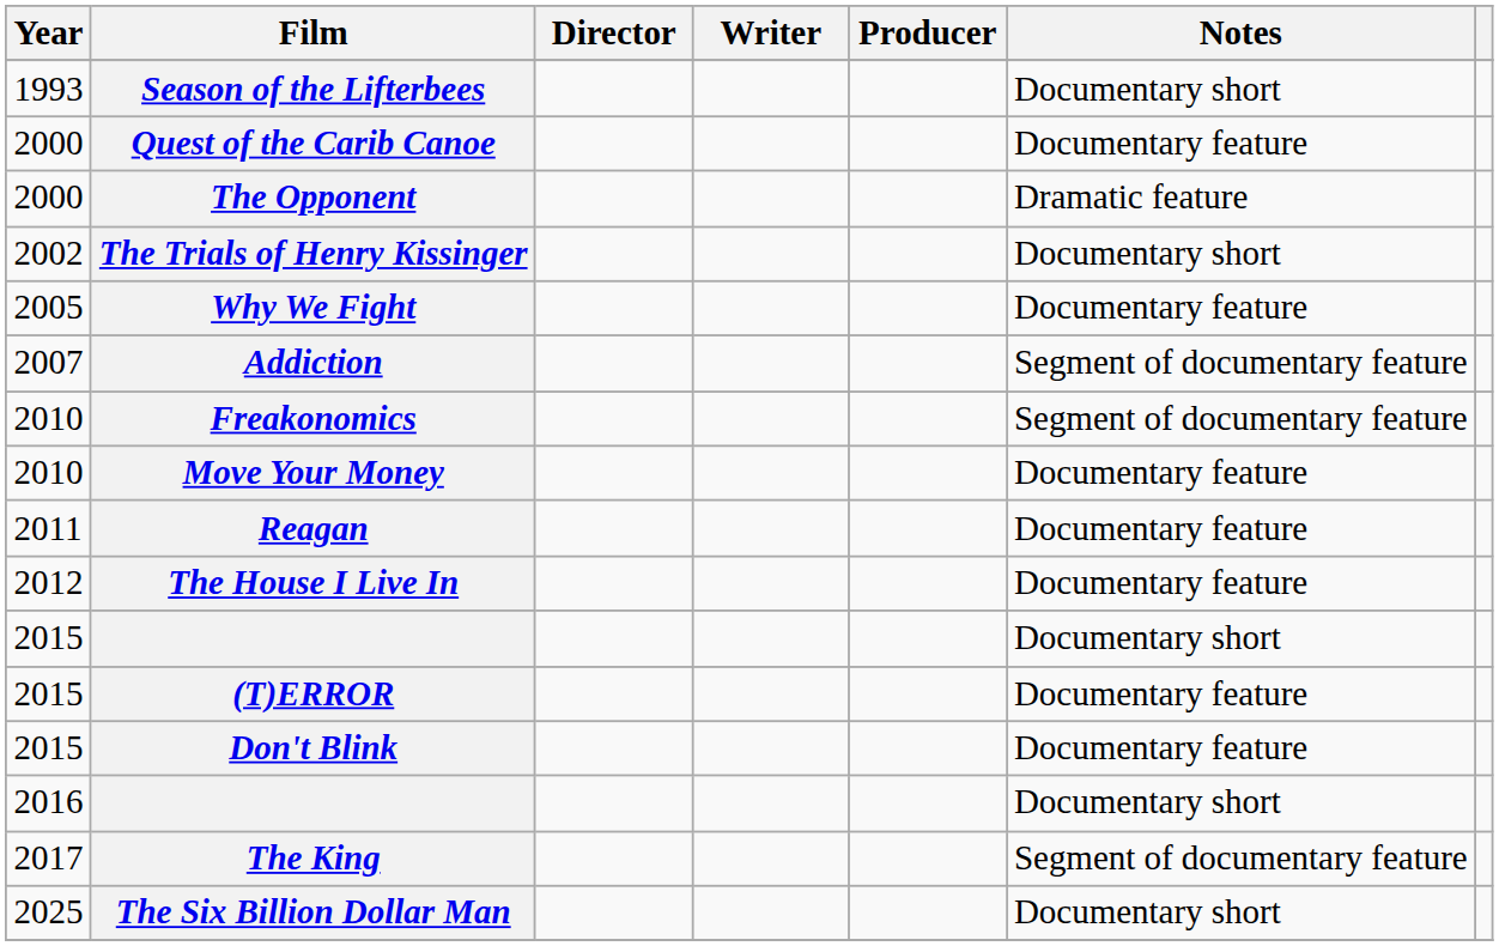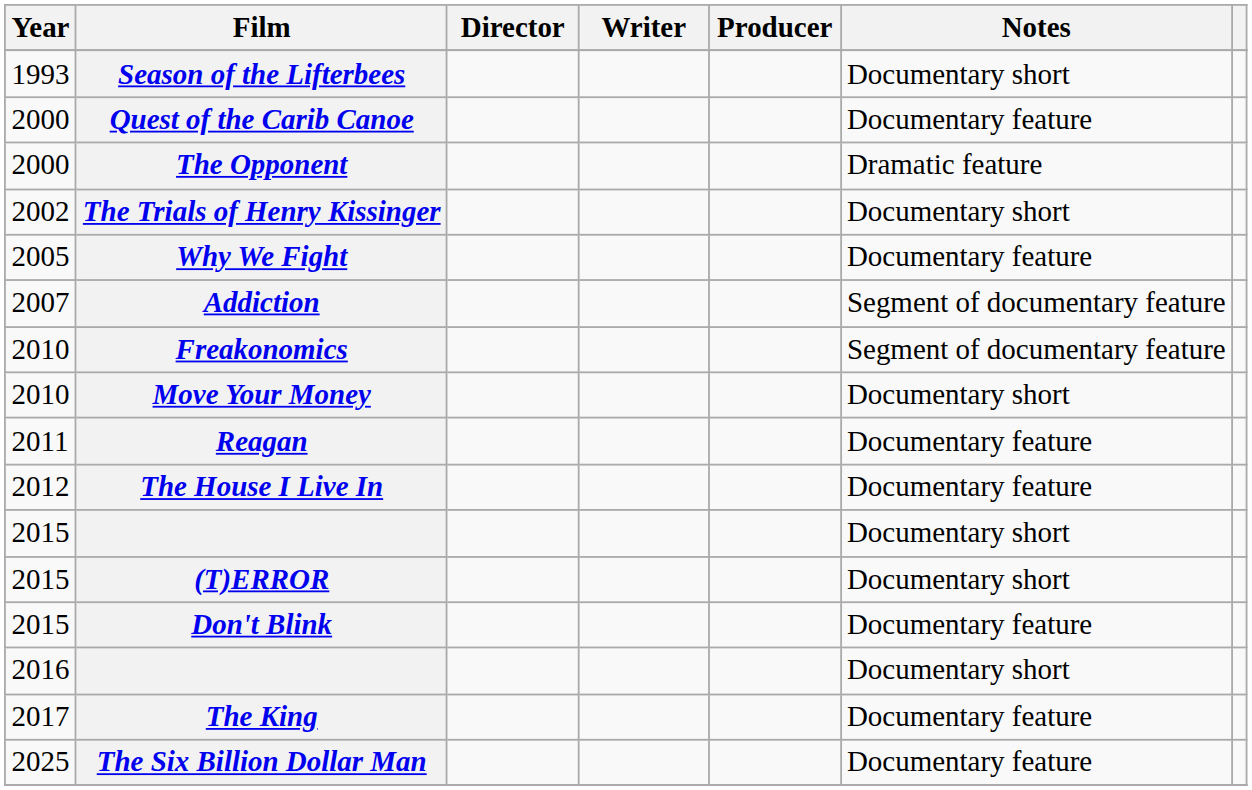Move Your Money | Notes: Documentary feature -> Documentary short
(T)ERROR | Notes: Documentary feature -> Documentary short
The King | Notes: Segment of documentary feature -> Documentary feature
The Six Billion Dollar Man | Notes: Documentary short -> Documentary feature
